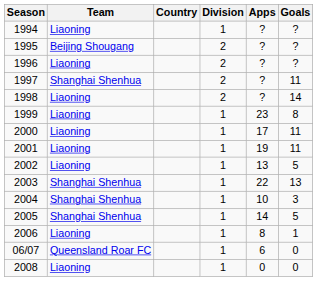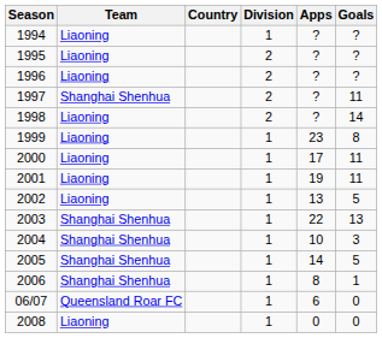1995 | Team: Beijing Shougang -> Liaoning
2006 | Team: Liaoning -> Shanghai Shenhua
